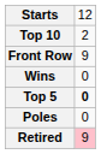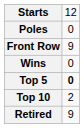rows swapped: Poles <-> Top 10
Retired | column 2: pink background -> no background
